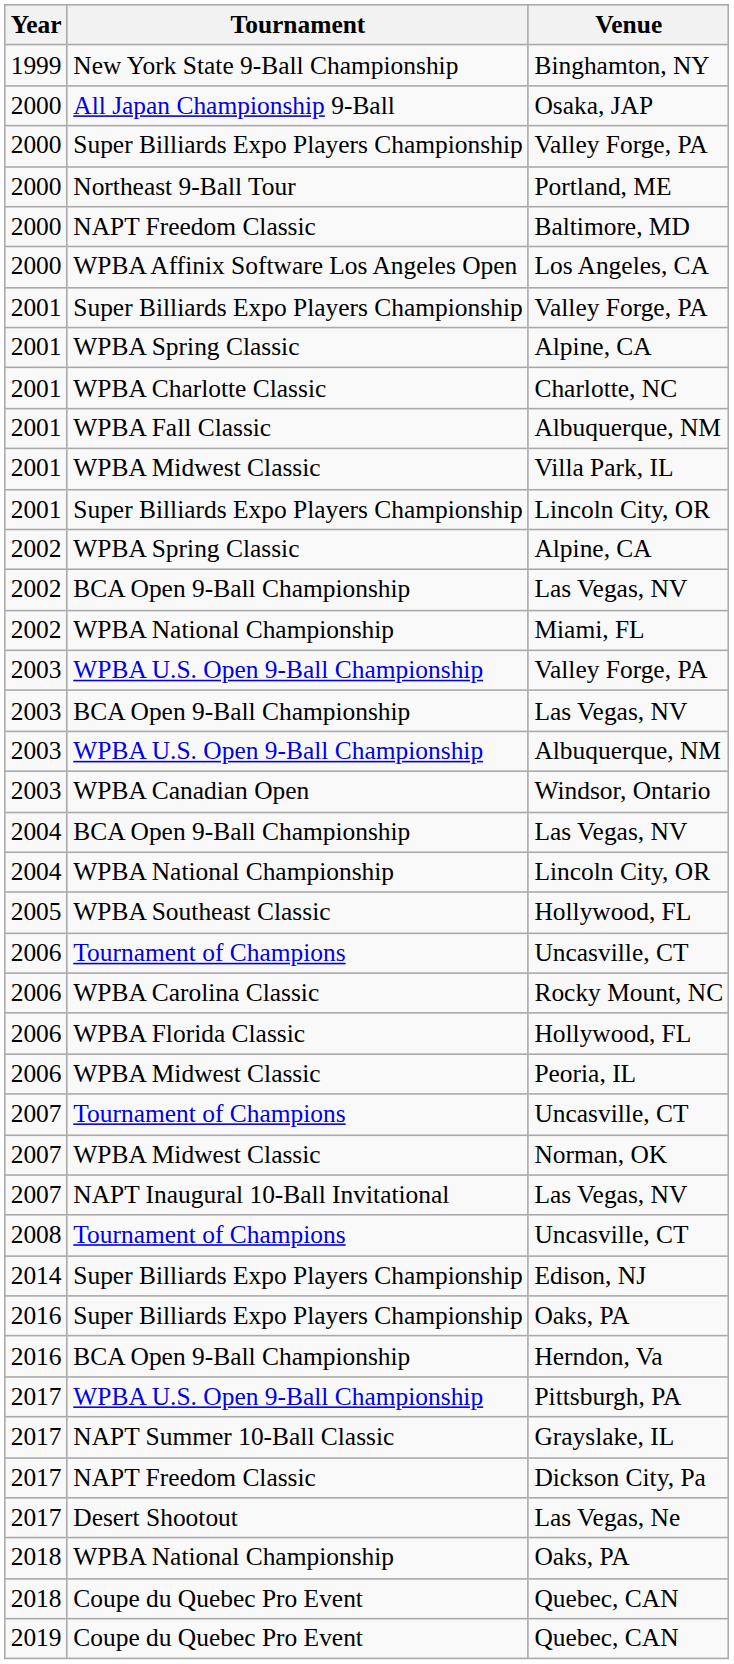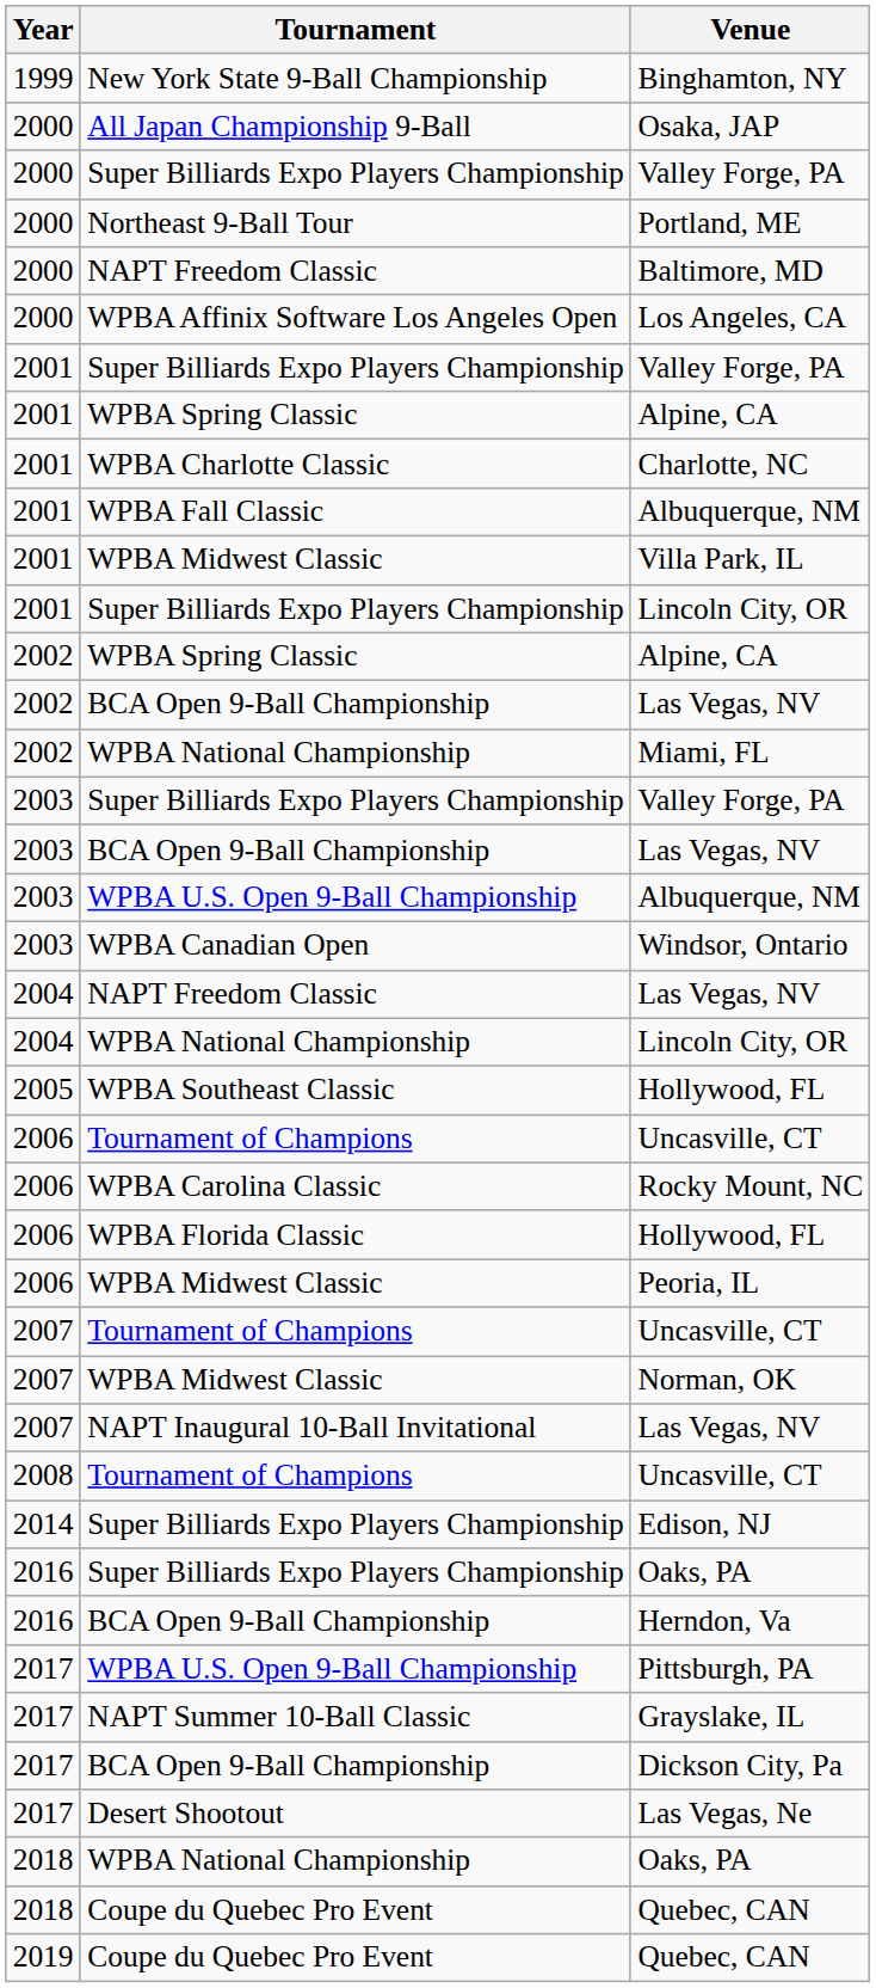2003 / Valley Forge, PA | Tournament: WPBA U.S. Open 9-Ball Championship -> Super Billiards Expo Players Championship
2004 / Las Vegas, NV | Tournament: BCA Open 9-Ball Championship -> NAPT Freedom Classic
Dickson City, Pa | Tournament: NAPT Freedom Classic -> BCA Open 9-Ball Championship
